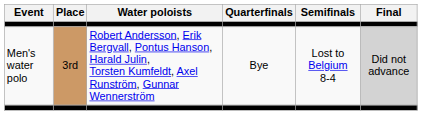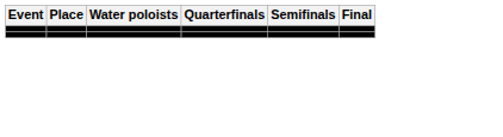- row: Men's water polo | 3rd | Robert Andersson, Erik Bergvall, Pontus Hanson, Harald Julin, Torsten Kumfeldt, Axel Runström, Gunnar Wennerström | Bye | Lost to Belgium 8-4 | Did not advance
